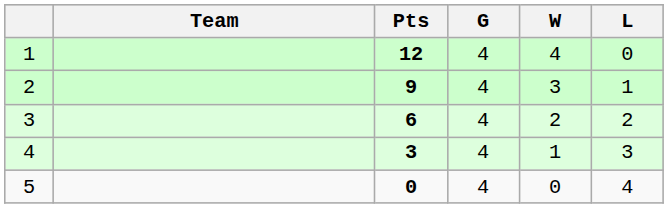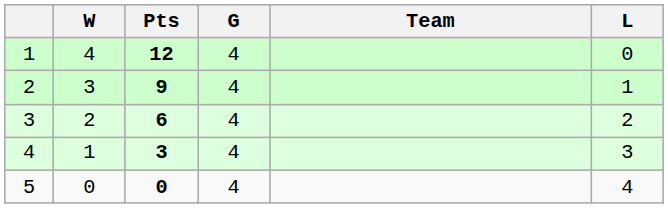columns swapped: Team <-> W
